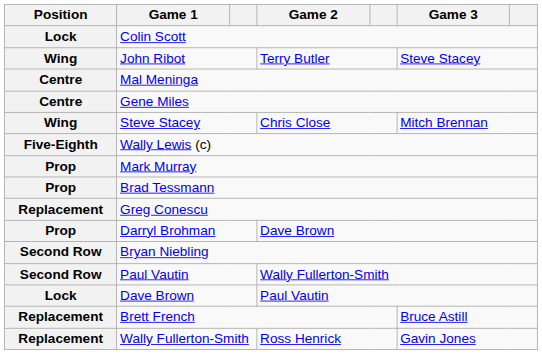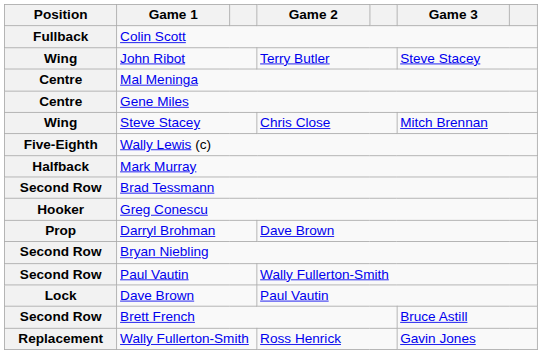Colin Scott | Position: Lock -> Fullback
Mark Murray | Position: Prop -> Halfback
Brad Tessmann | Position: Prop -> Second Row
Greg Conescu | Position: Replacement -> Hooker
Brett French | Position: Replacement -> Second Row
